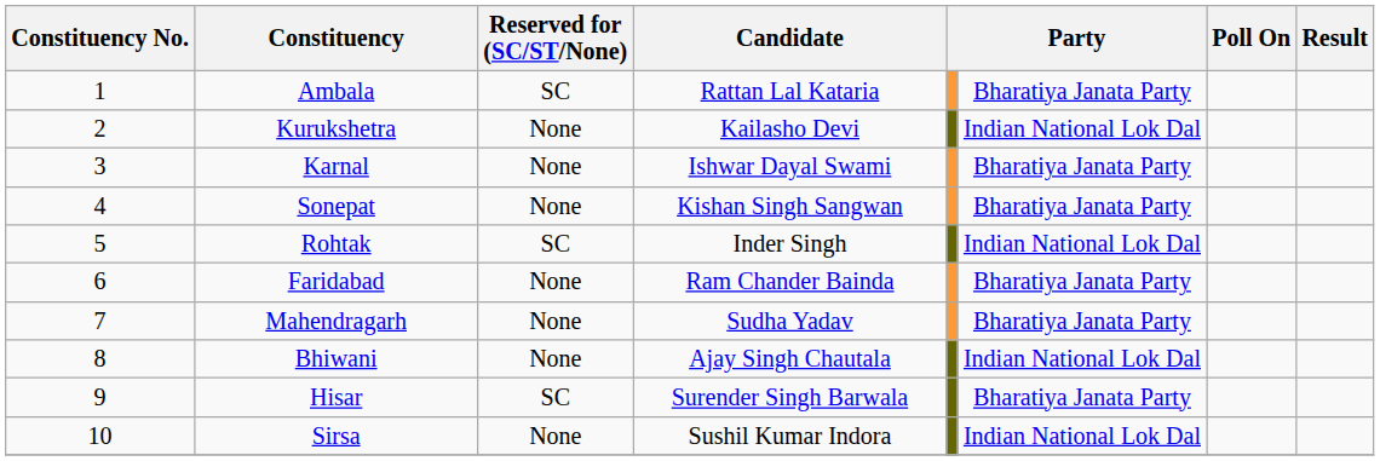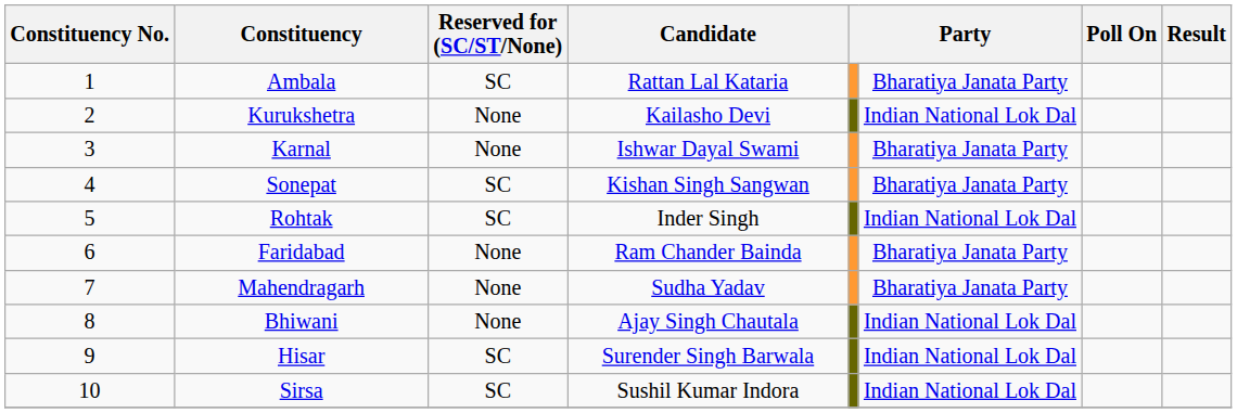Sonepat | Reserved for (SC/ST/None): None -> SC
Hisar | column 6: Bharatiya Janata Party -> Indian National Lok Dal
Sirsa | Reserved for (SC/ST/None): None -> SC
